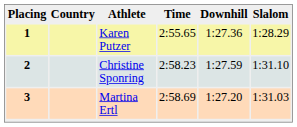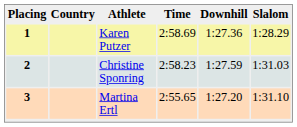1 | Time: 2:55.65 -> 2:58.69
2 | Slalom: 1:31.10 -> 1:31.03
3 | Time: 2:58.69 -> 2:55.65
3 | Slalom: 1:31.03 -> 1:31.10
